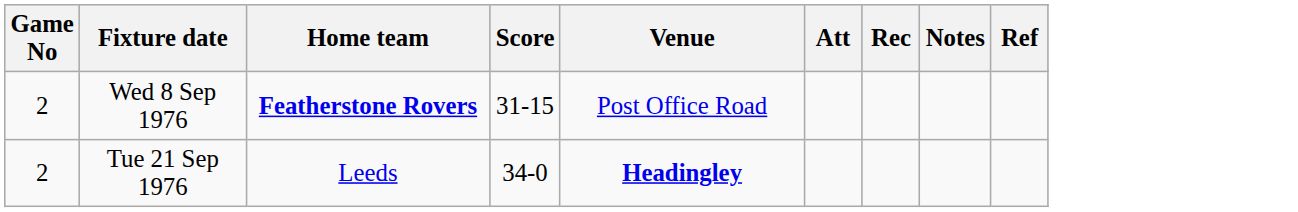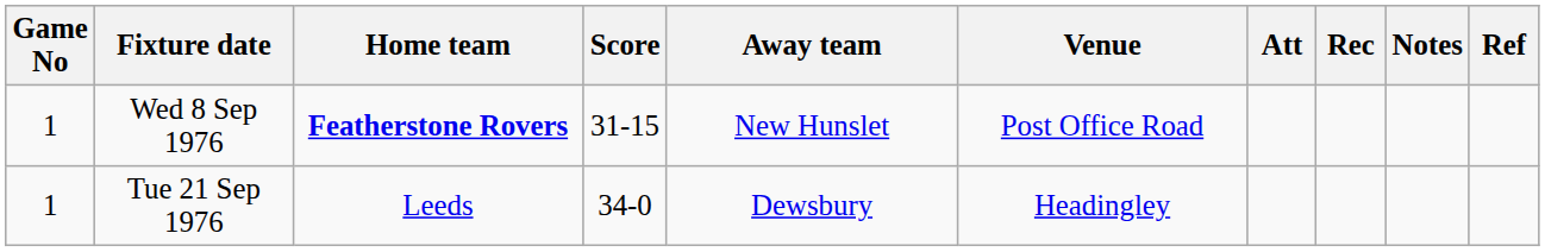+ column: Away team | New Hunslet | Dewsbury
Wed 8 Sep 1976 | Game No: 2 -> 1
Tue 21 Sep 1976 | Game No: 2 -> 1
Tue 21 Sep 1976 | Venue: bold -> normal
